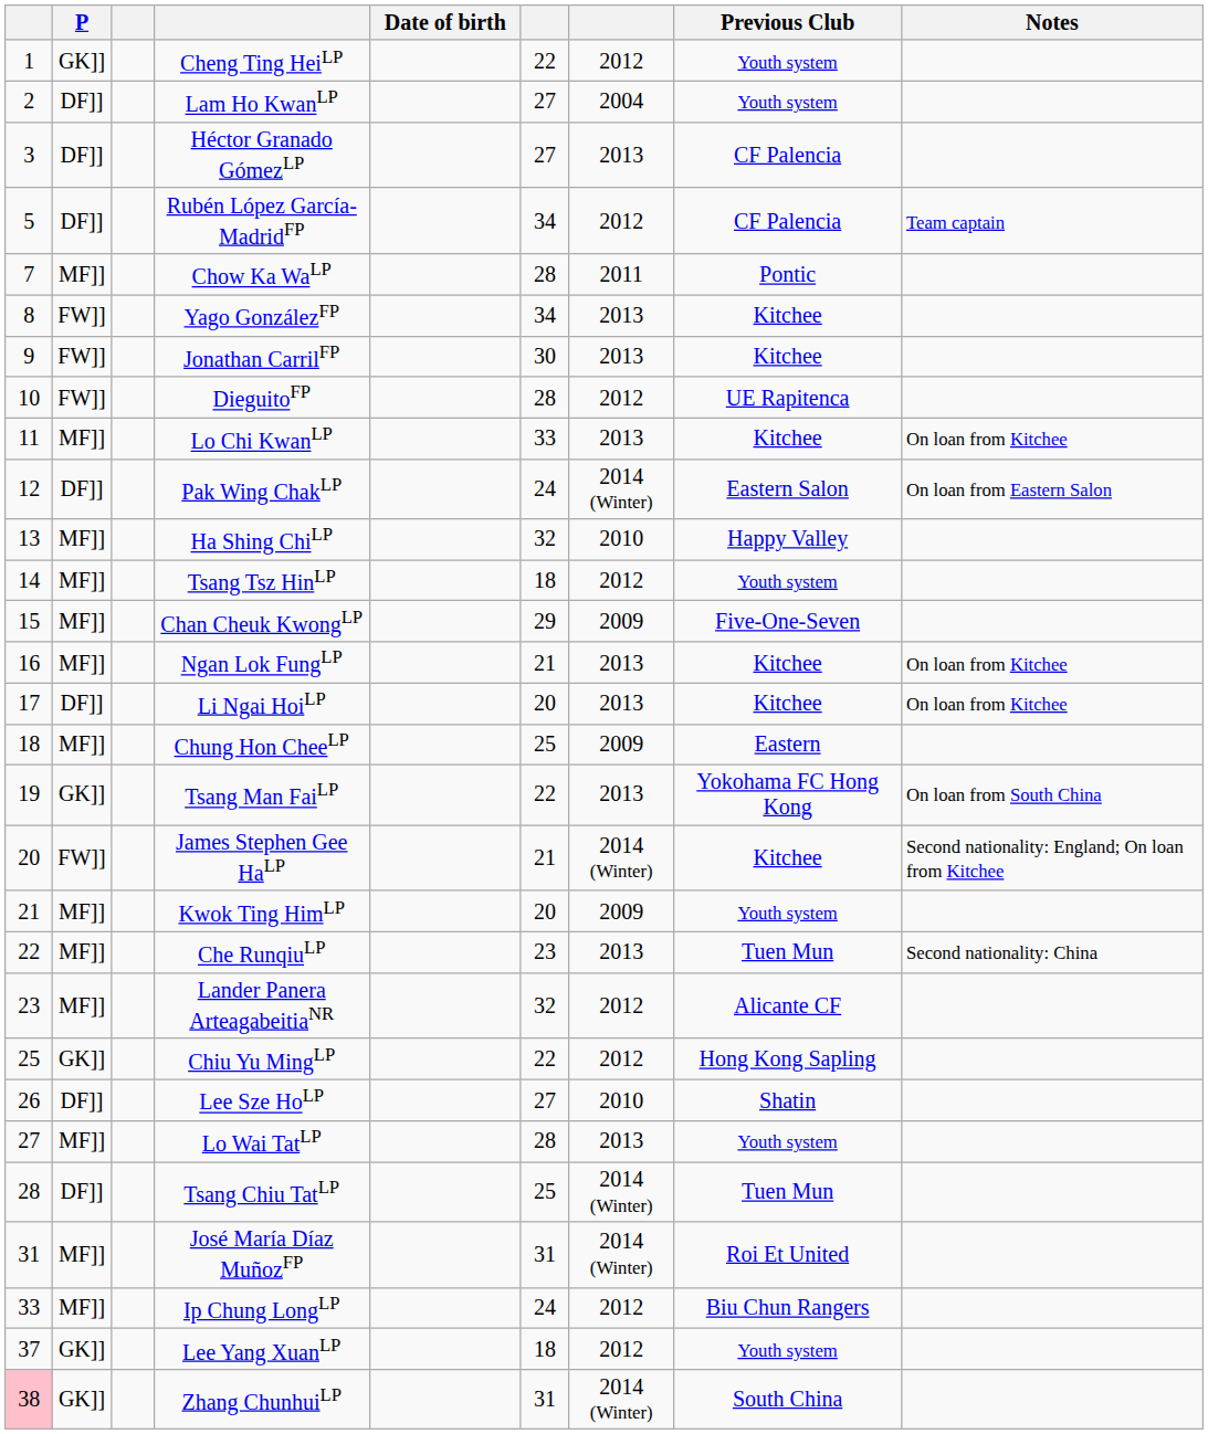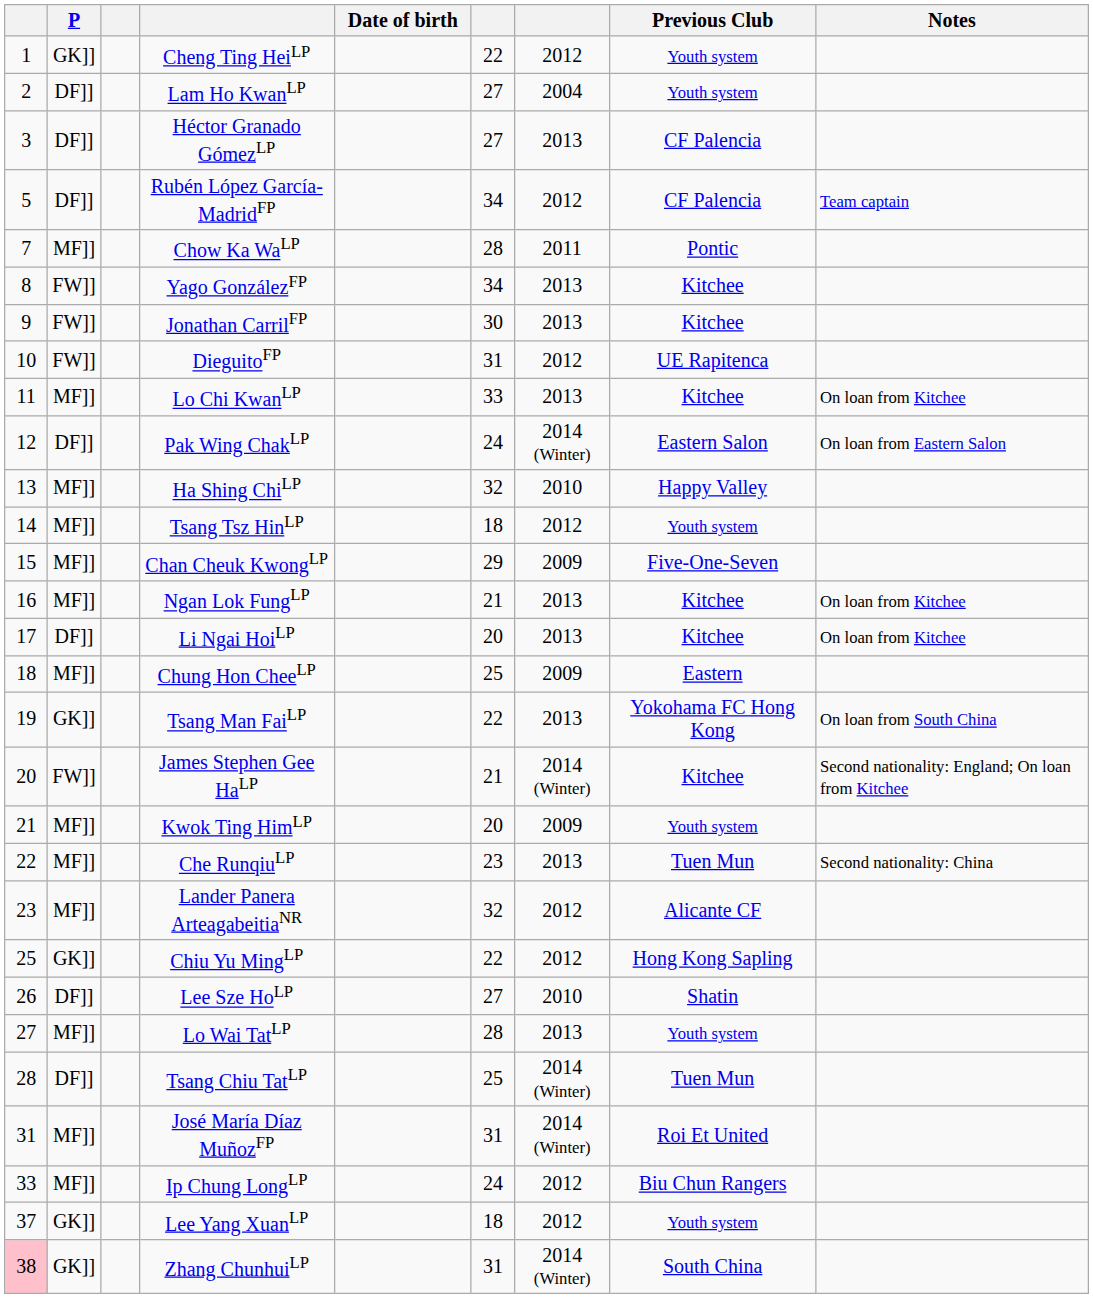DieguitoFP | column 6: 28 -> 31
